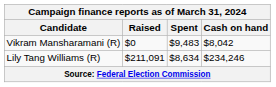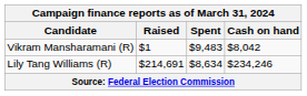Vikram Mansharamani (R) | Raised: $0 -> $1
Lily Tang Williams (R) | Raised: $211,091 -> $214,691
